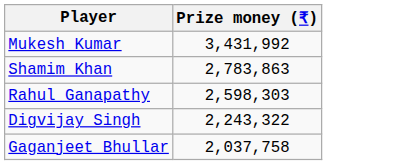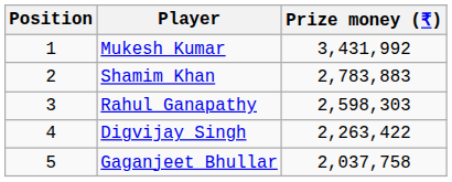+ column: Position | 1 | 2 | 3 | 4 | 5
Shamim Khan | Prize money (₹): 2,783,863 -> 2,783,883
Digvijay Singh | Prize money (₹): 2,243,322 -> 2,263,422
